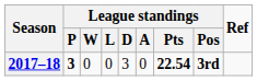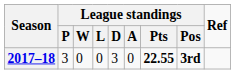2017–18 | League standings / P: bold -> normal
2017–18 | League standings / Pts: 22.54 -> 22.55
